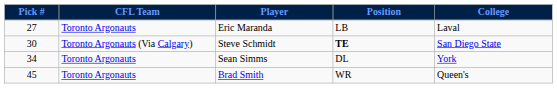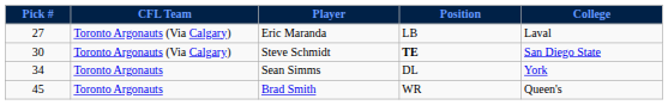Eric Maranda | CFL Team: Toronto Argonauts -> Toronto Argonauts (Via Calgary)
